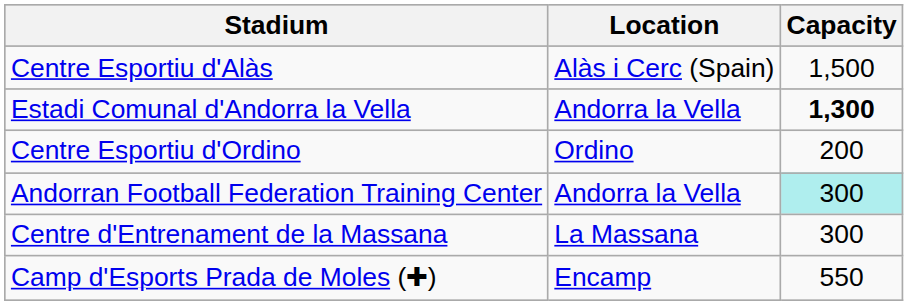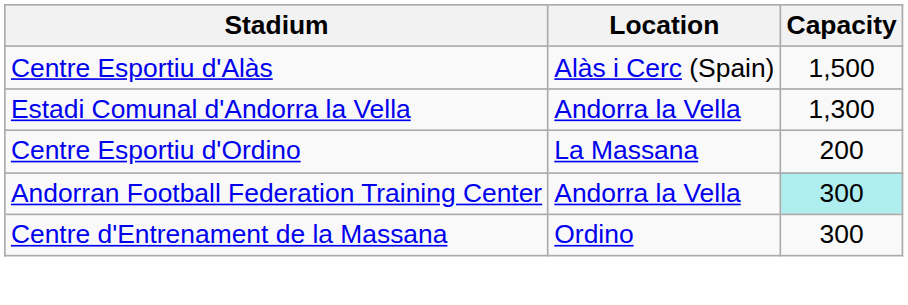Estadi Comunal d'Andorra la Vella | Capacity: bold -> normal
Centre Esportiu d'Ordino | Location: Ordino -> La Massana
Centre d'Entrenament de la Massana | Location: La Massana -> Ordino
- row: Camp d'Esports Prada de Moles (✚) | Encamp | 550
